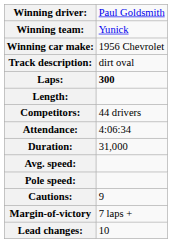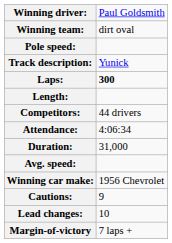Winning team: | column 2: Yunick -> dirt oval
rows swapped: Winning car make: <-> Pole speed:
Track description: | column 2: dirt oval -> Yunick
rows swapped: Lead changes: <-> Margin-of-victory
